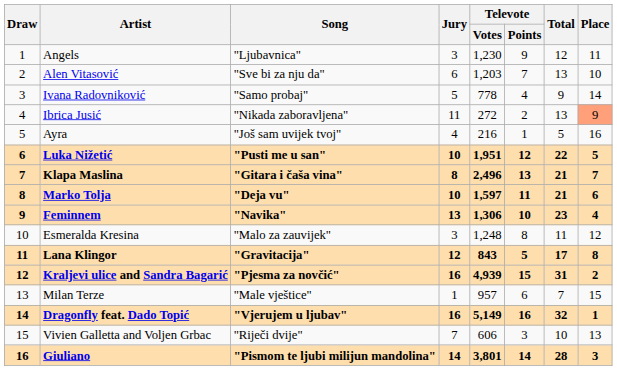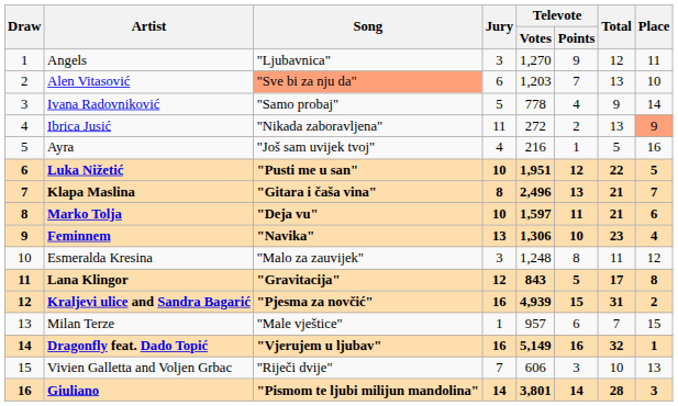Angels | Televote / Votes: 1,230 -> 1,270
Alen Vitasović | Song: no background -> lightsalmon background
